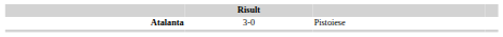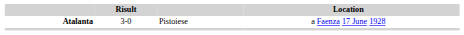+ column: Location | a Faenza 17 June 1928
